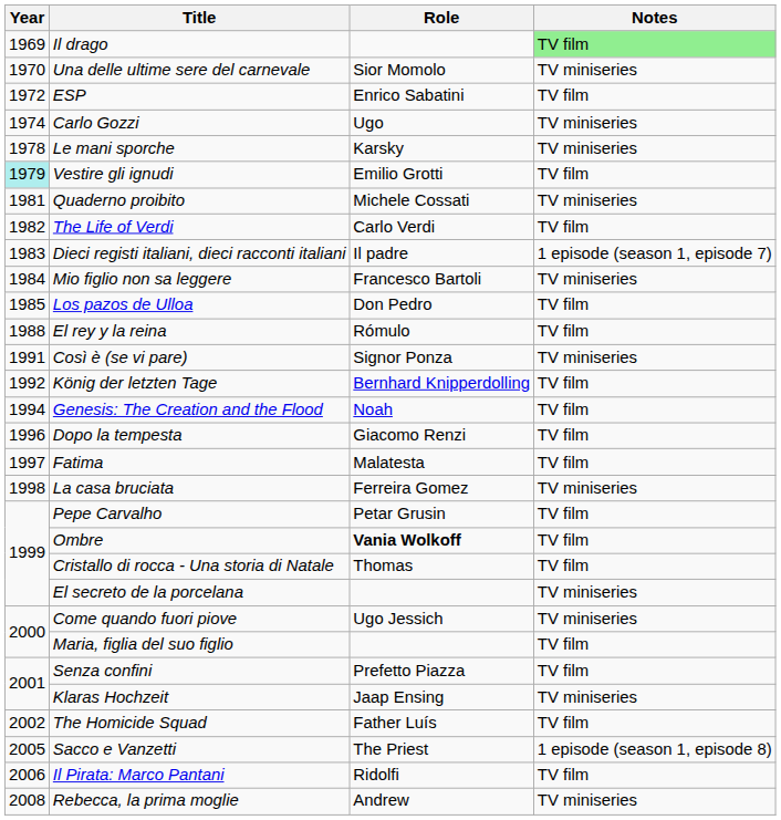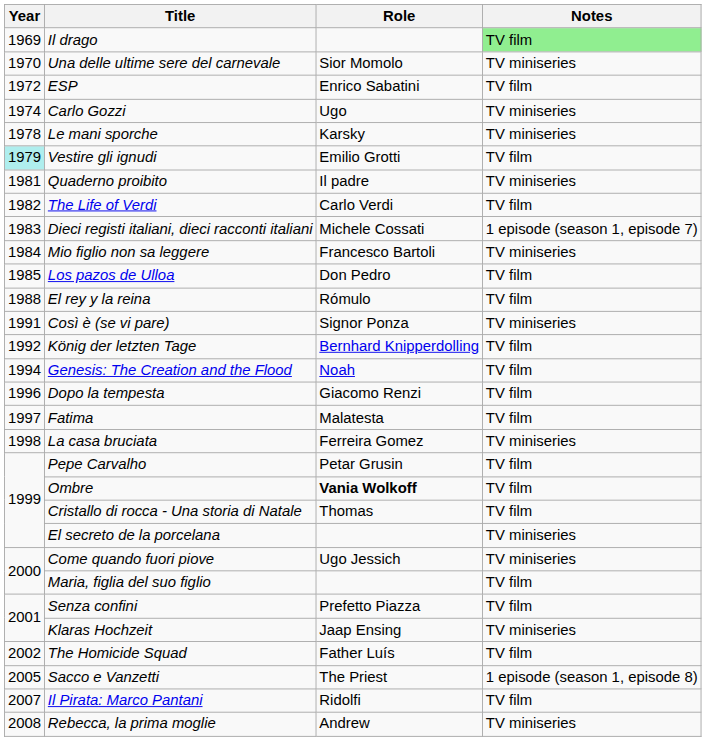Quaderno proibito | Role: Michele Cossati -> Il padre
Dieci registi italiani, dieci racconti italiani | Role: Il padre -> Michele Cossati
Il Pirata: Marco Pantani | Year: 2006 -> 2007
